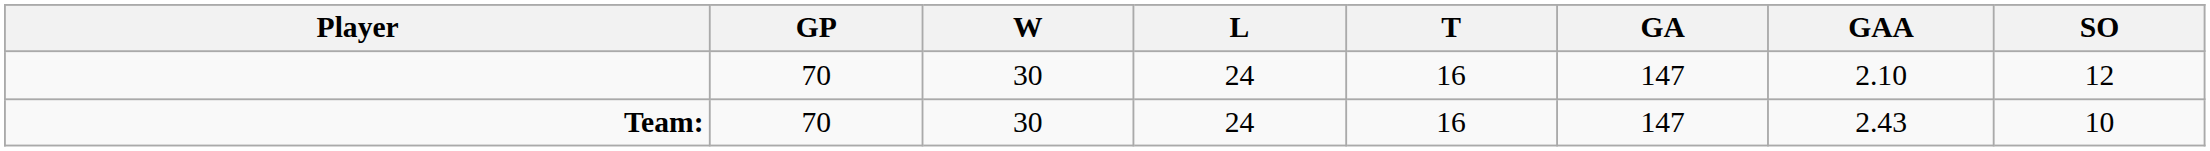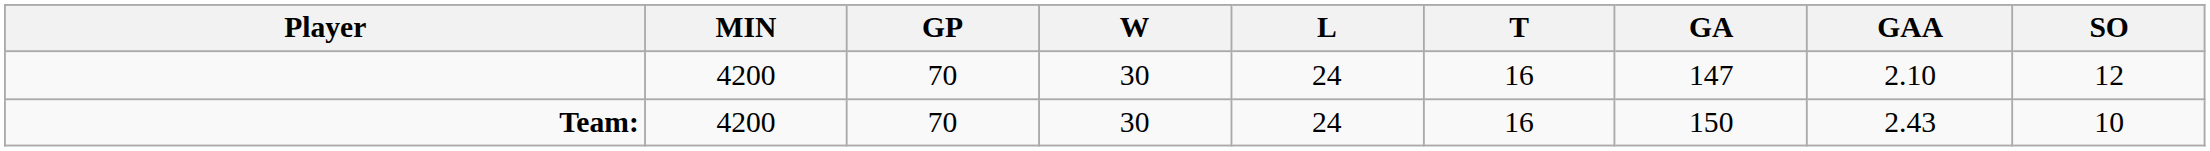+ column: MIN | 4200 | 4200
Team: | GA: 147 -> 150
